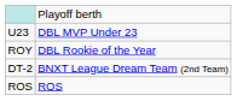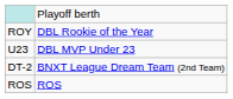rows swapped: ROY <-> U23
